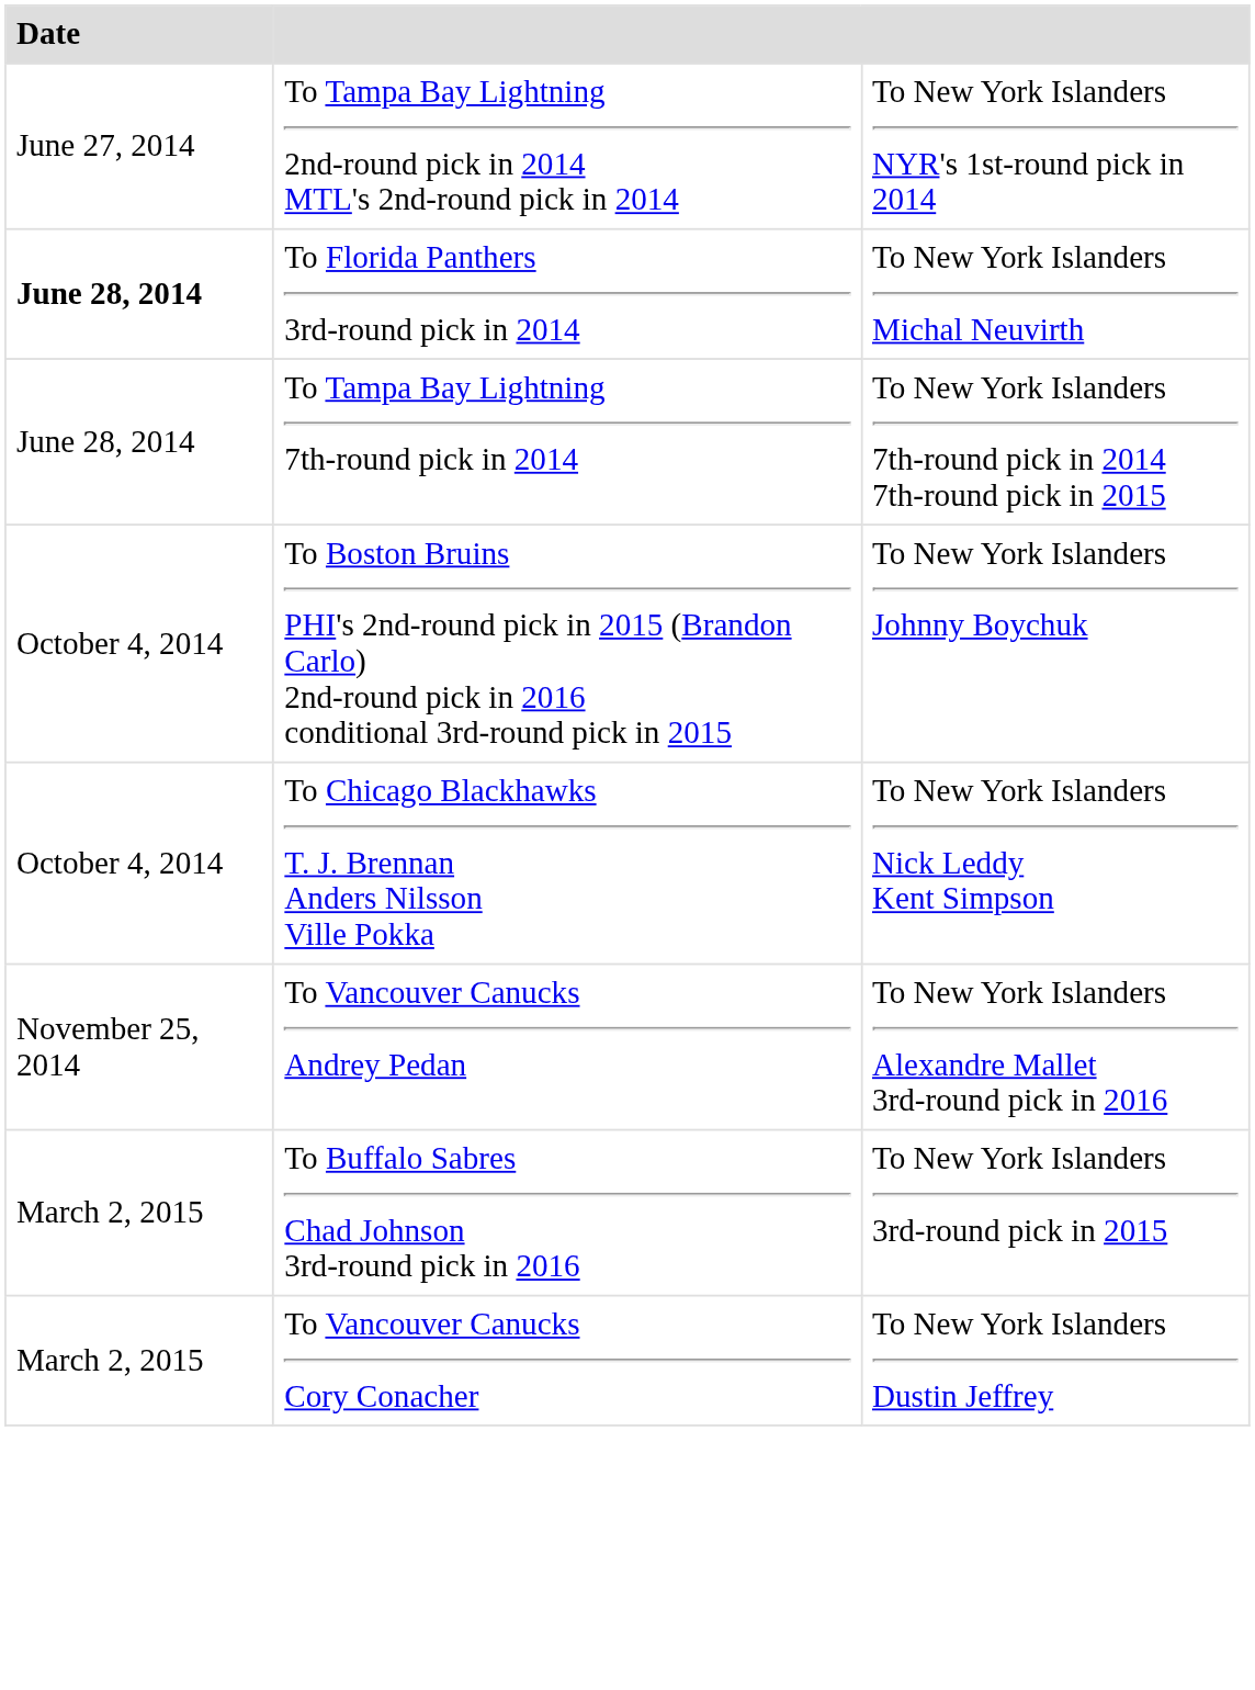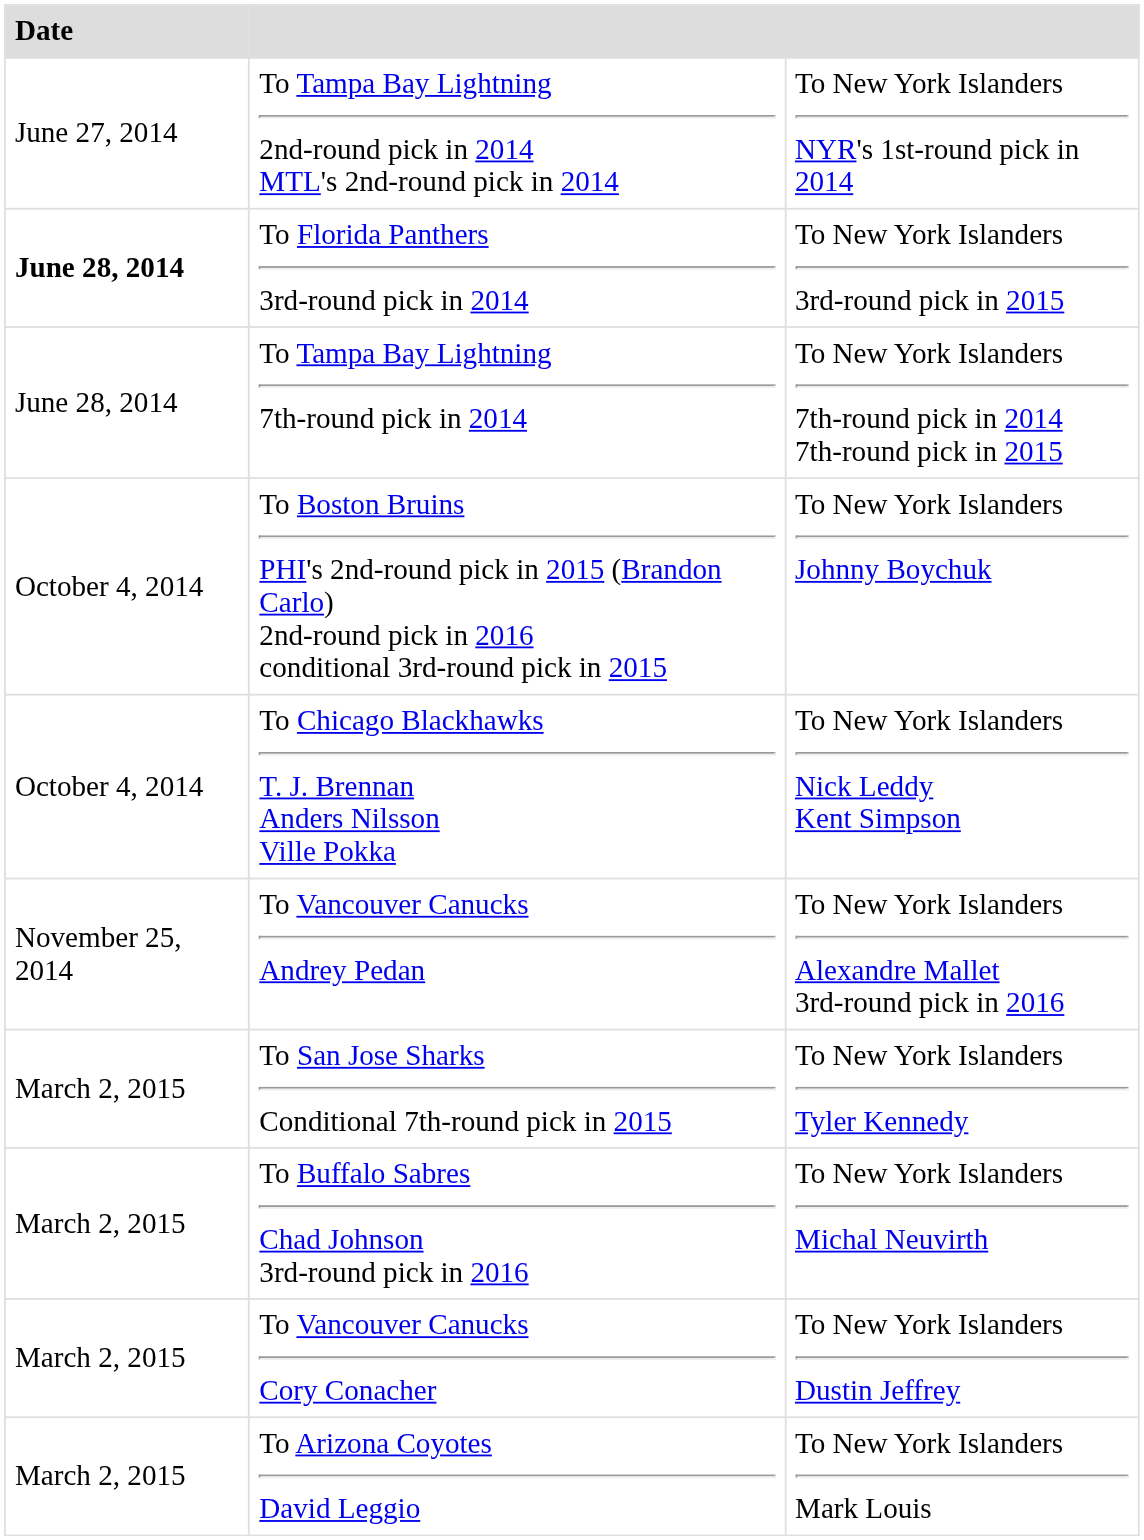To Florida Panthers 3rd-round pick in 2014 | column 3: To New York Islanders Michal Neuvirth -> To New York Islanders 3rd-round pick in 2015
+ row: March 2, 2015 | To San Jose Sharks Conditional 7th-round pick in 2015 | To New York Islanders Tyler Kennedy
To Buffalo Sabres Chad Johnson 3rd-round pick in 2016 | column 3: To New York Islanders 3rd-round pick in 2015 -> To New York Islanders Michal Neuvirth
+ row: March 2, 2015 | To Arizona Coyotes David Leggio | To New York Islanders Mark Louis
